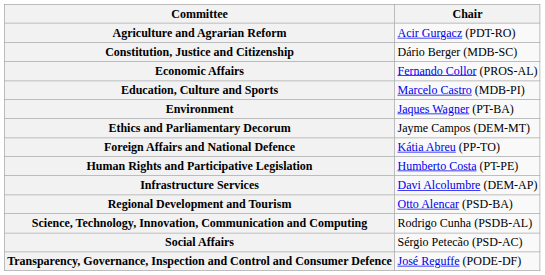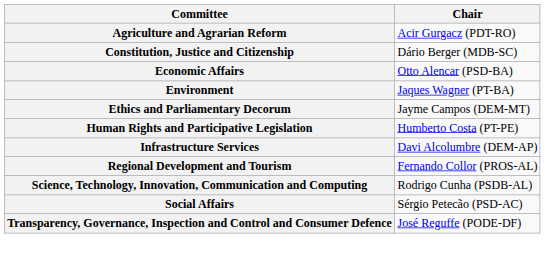Economic Affairs | Chair: Fernando Collor (PROS-AL) -> Otto Alencar (PSD-BA)
- row: Education, Culture and Sports | Marcelo Castro (MDB-PI)
- row: Foreign Affairs and National Defence | Kátia Abreu (PP-TO)
Regional Development and Tourism | Chair: Otto Alencar (PSD-BA) -> Fernando Collor (PROS-AL)
